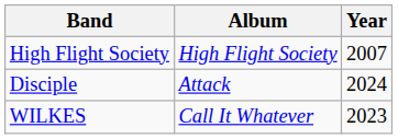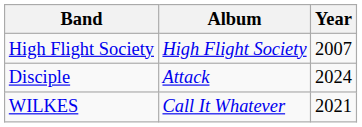WILKES | Year: 2023 -> 2021
